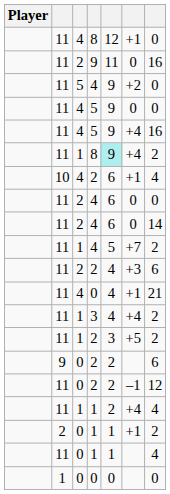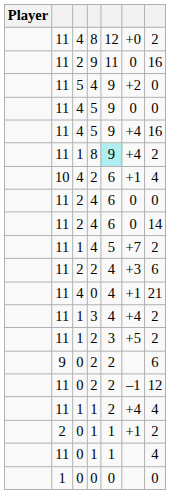4 / 8 | column 6: +1 -> +0
4 / 8 | column 7: 0 -> 2
